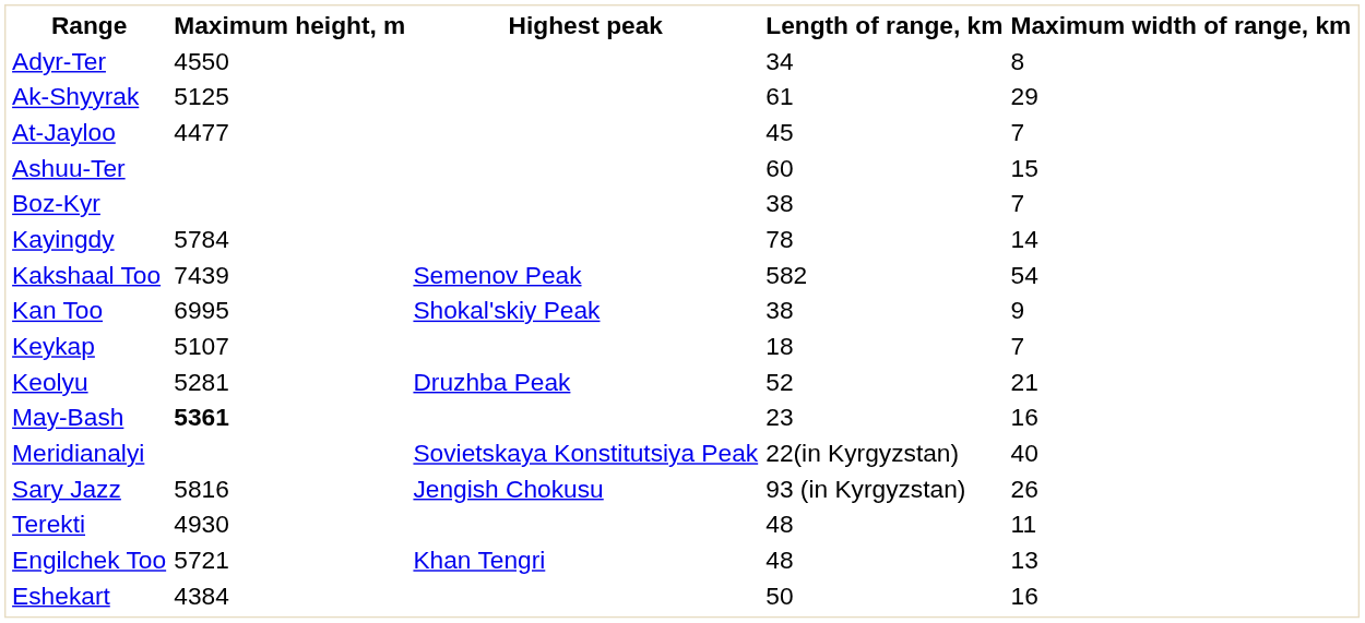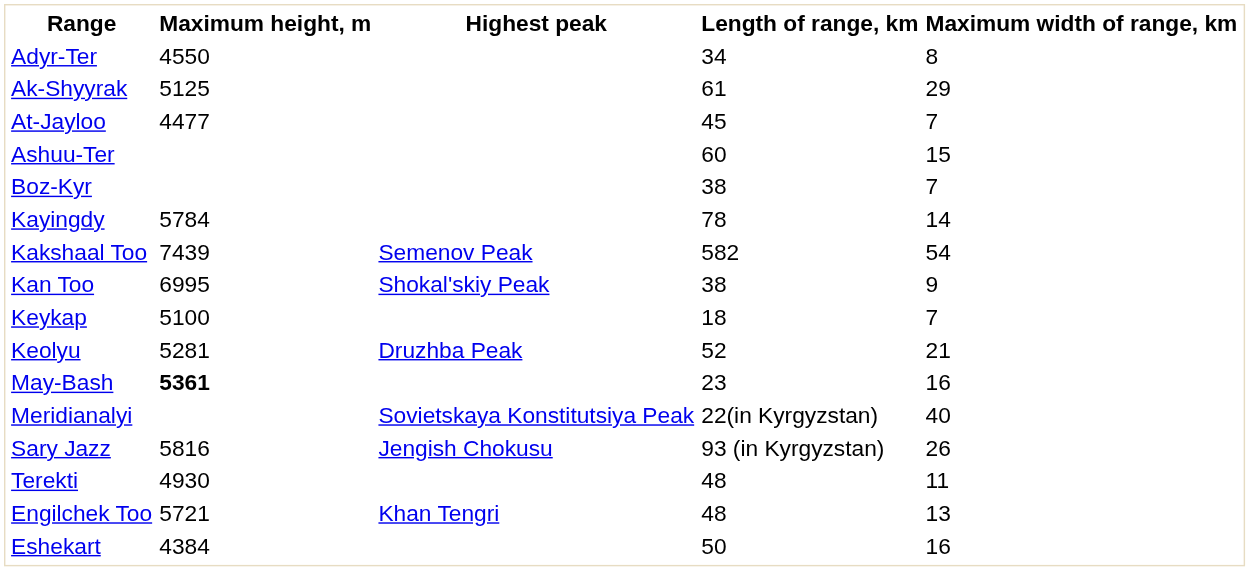Keykap | Maximum height, m: 5107 -> 5100
